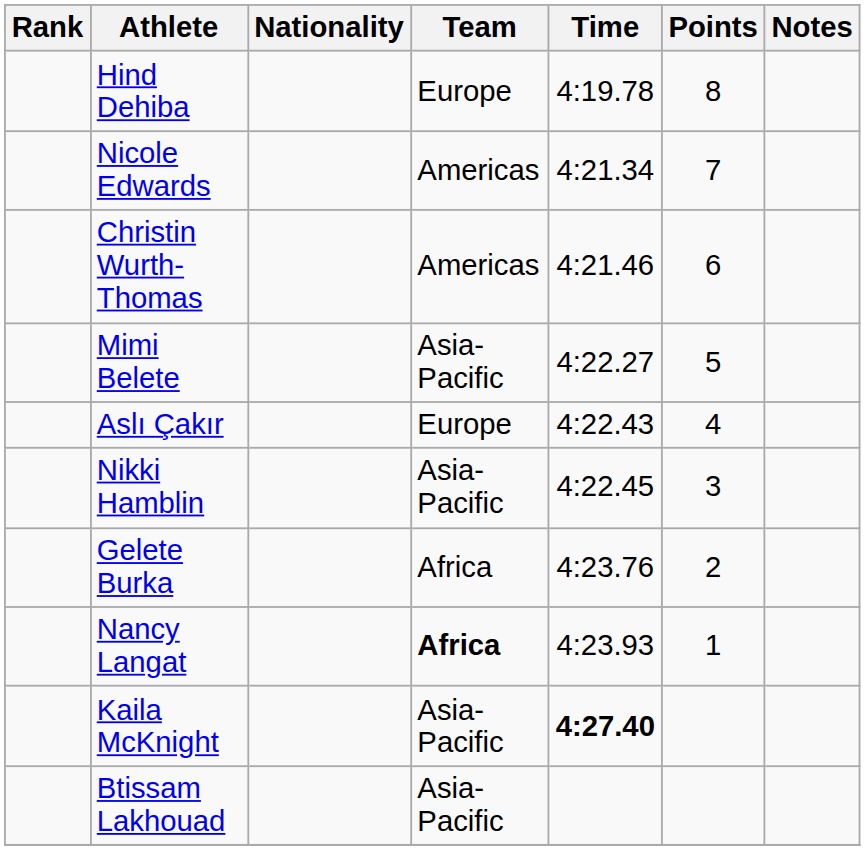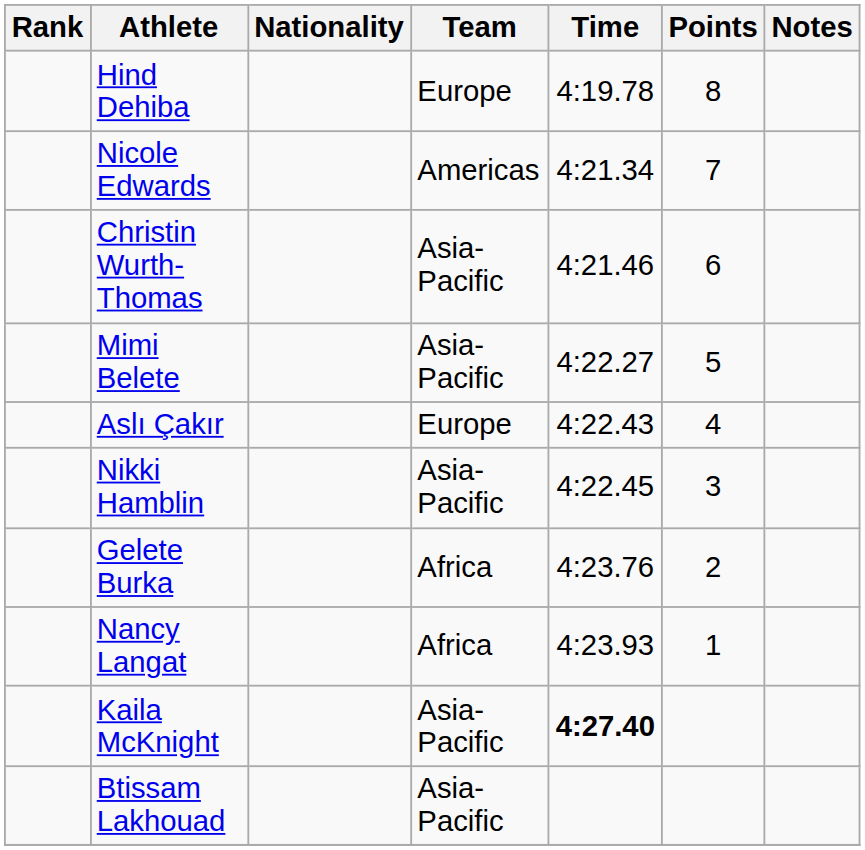Christin Wurth-Thomas | Team: Americas -> Asia-Pacific
Nancy Langat | Team: bold -> normal
